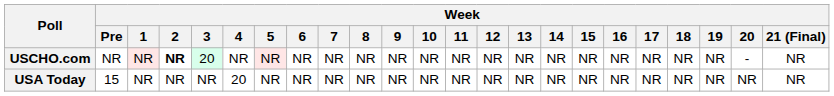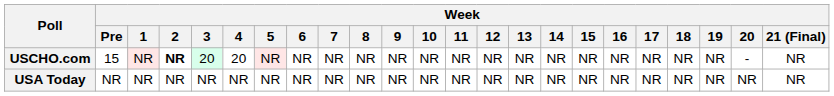USCHO.com | Week / Pre: NR -> 15
USCHO.com | Week / 4: NR -> 20
USA Today | Week / Pre: 15 -> NR
USA Today | Week / 4: 20 -> NR
